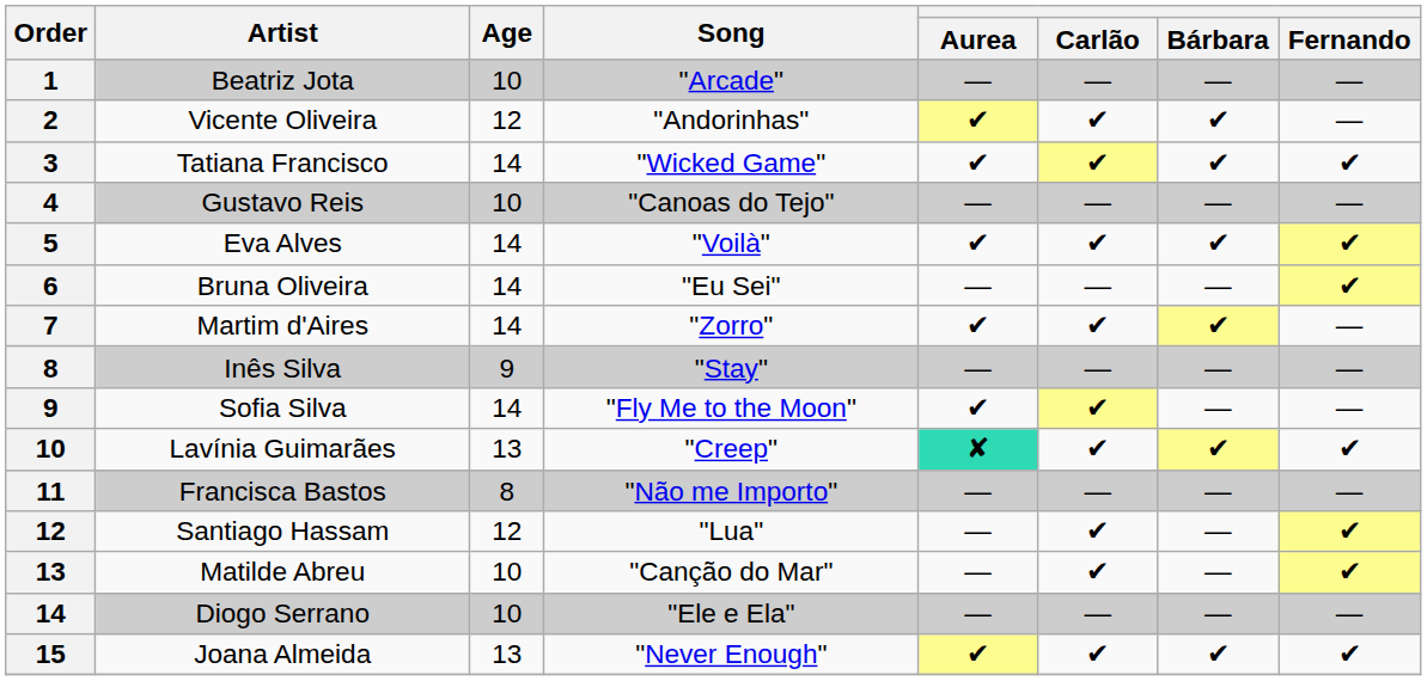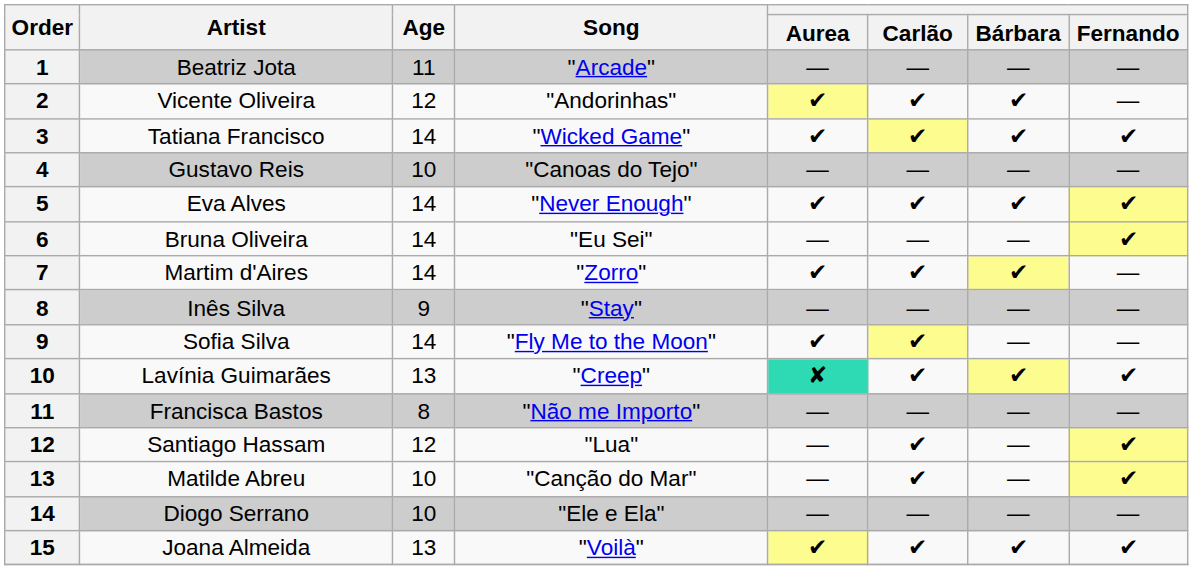Beatriz Jota | Age: 10 -> 11
Eva Alves | Song: "Voilà" -> "Never Enough"
Joana Almeida | Song: "Never Enough" -> "Voilà"
